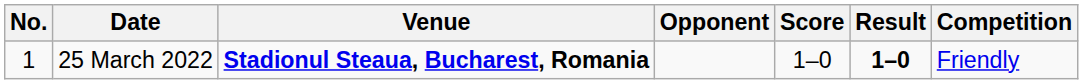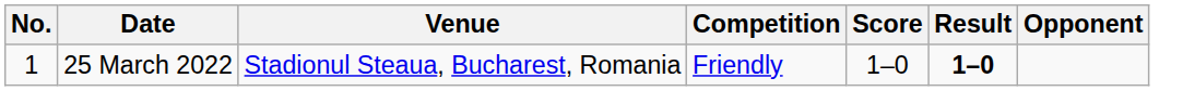columns swapped: Opponent <-> Competition
25 March 2022 | Venue: bold -> normal
